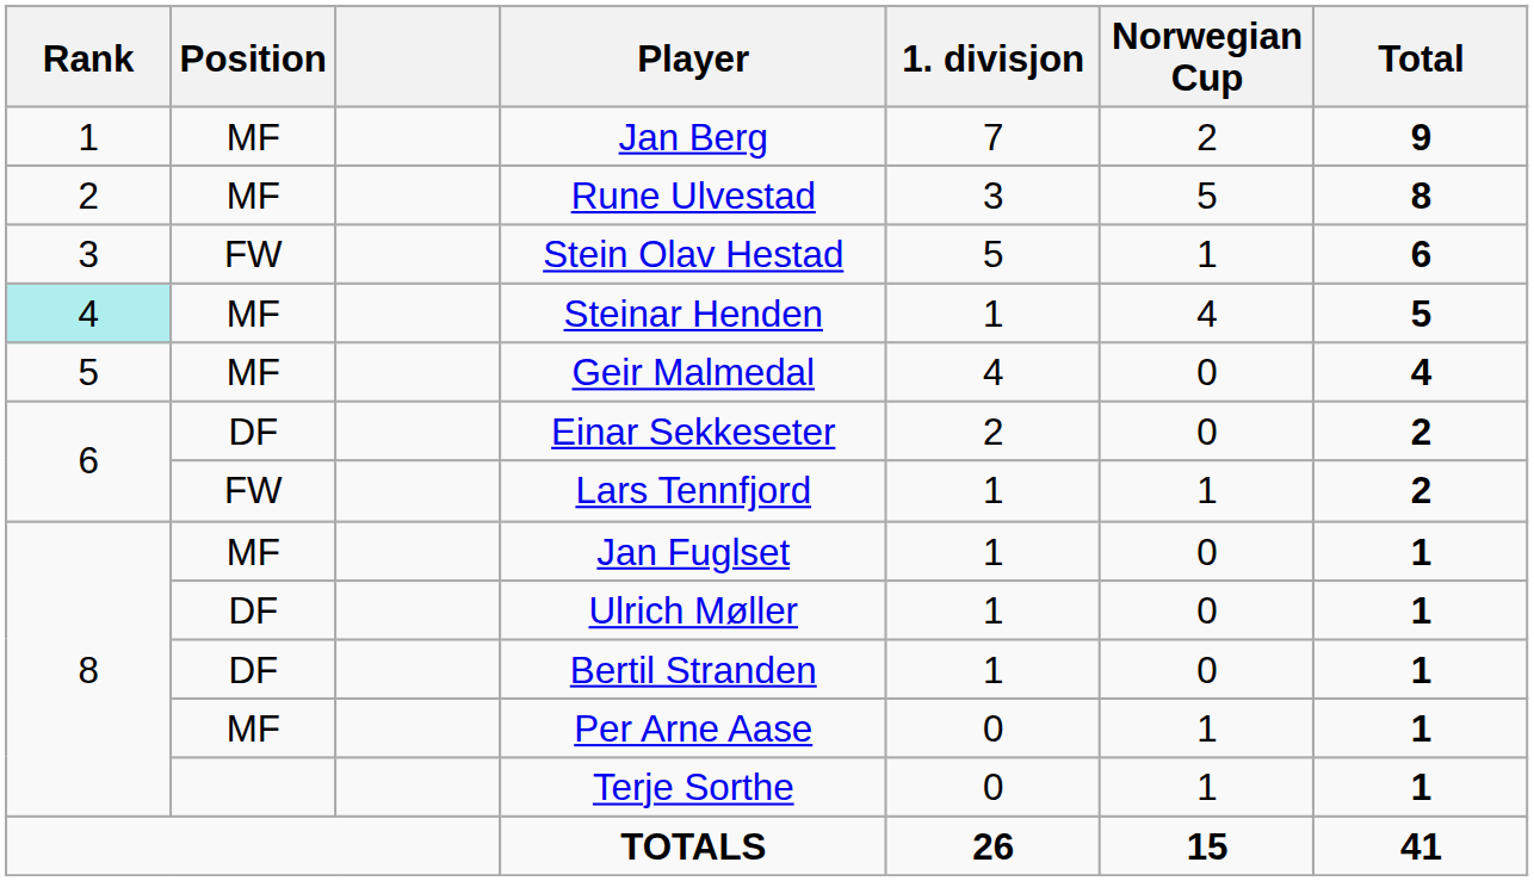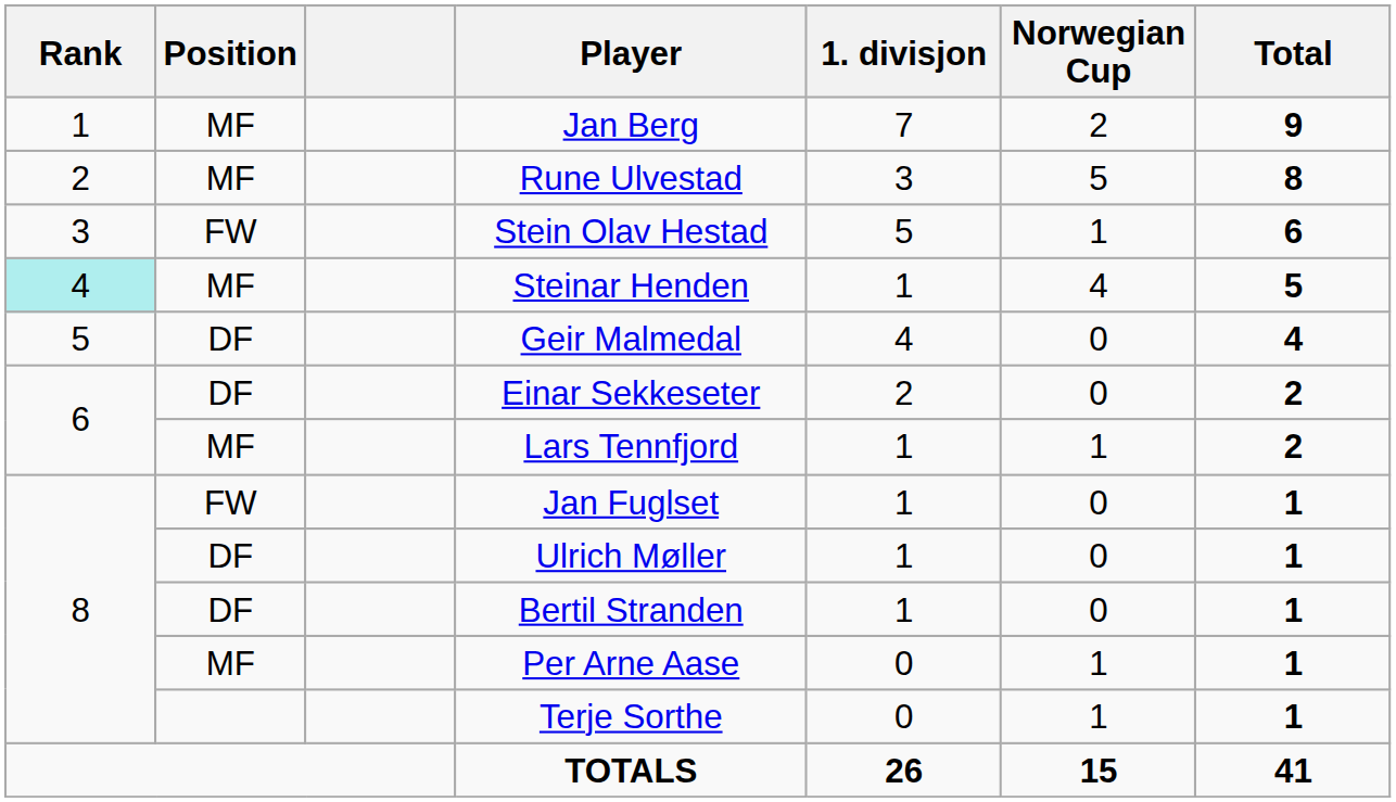Geir Malmedal | Position: MF -> DF
Lars Tennfjord | Position: FW -> MF
Jan Fuglset | Position: MF -> FW
